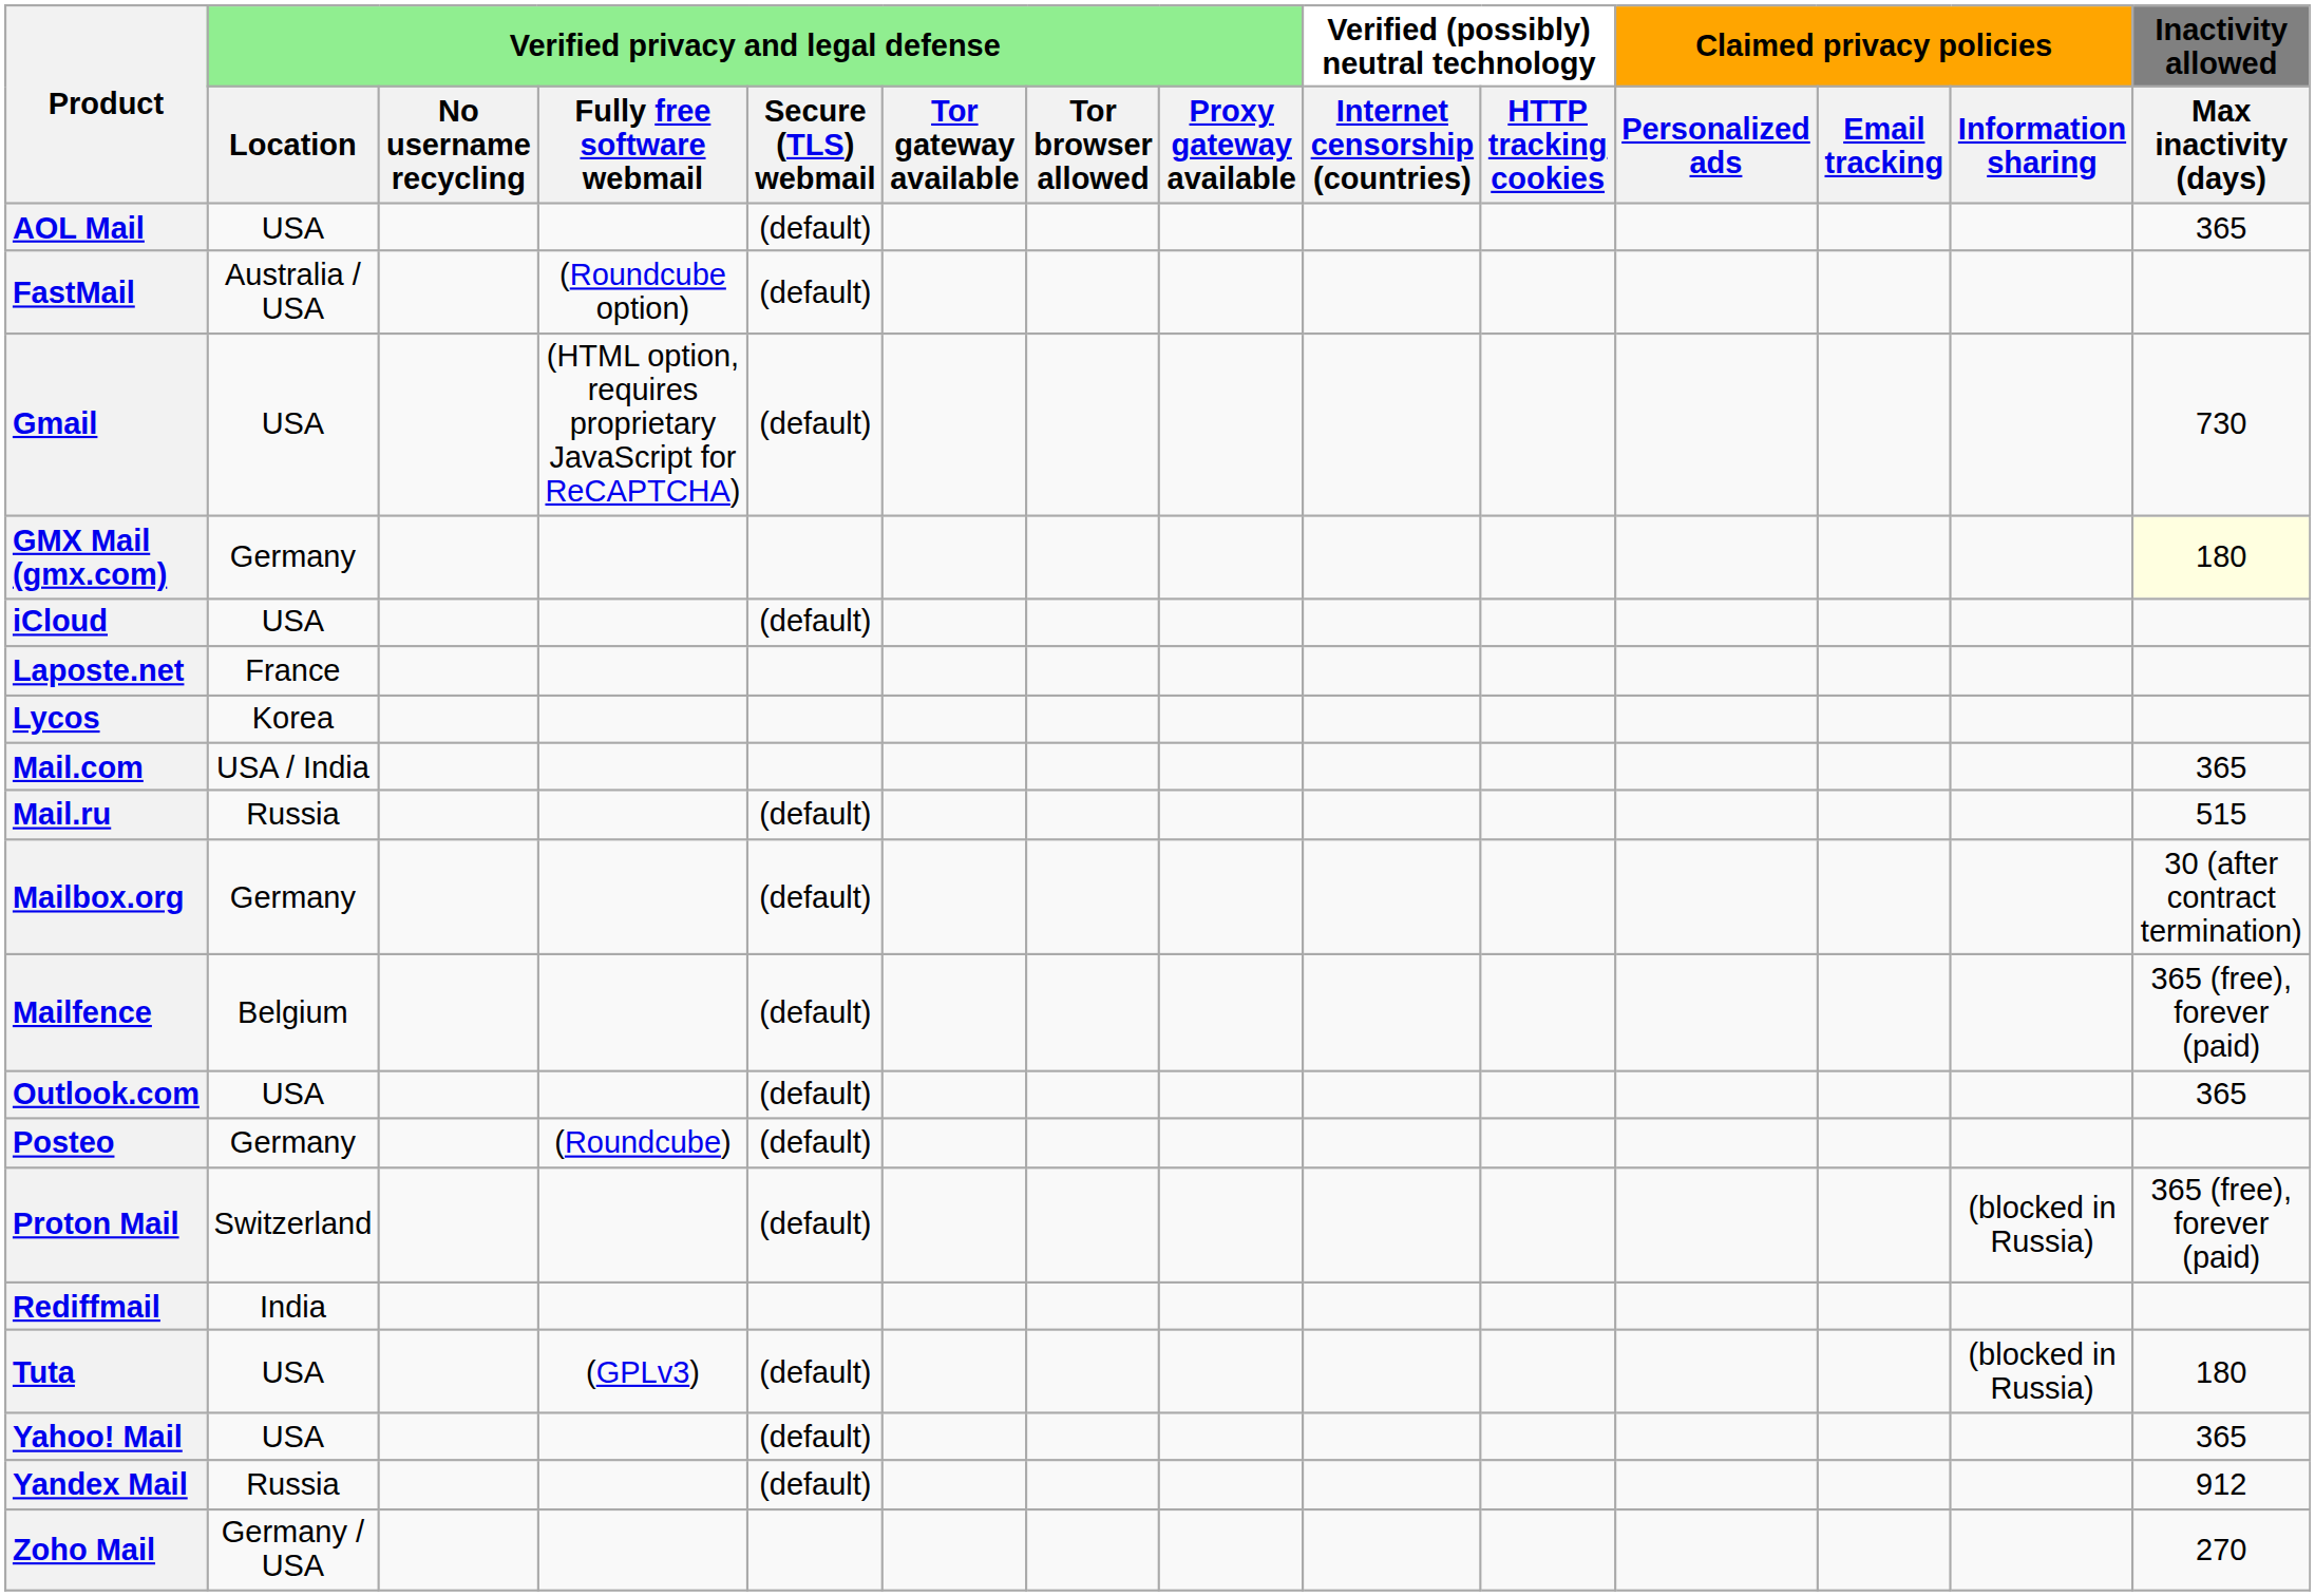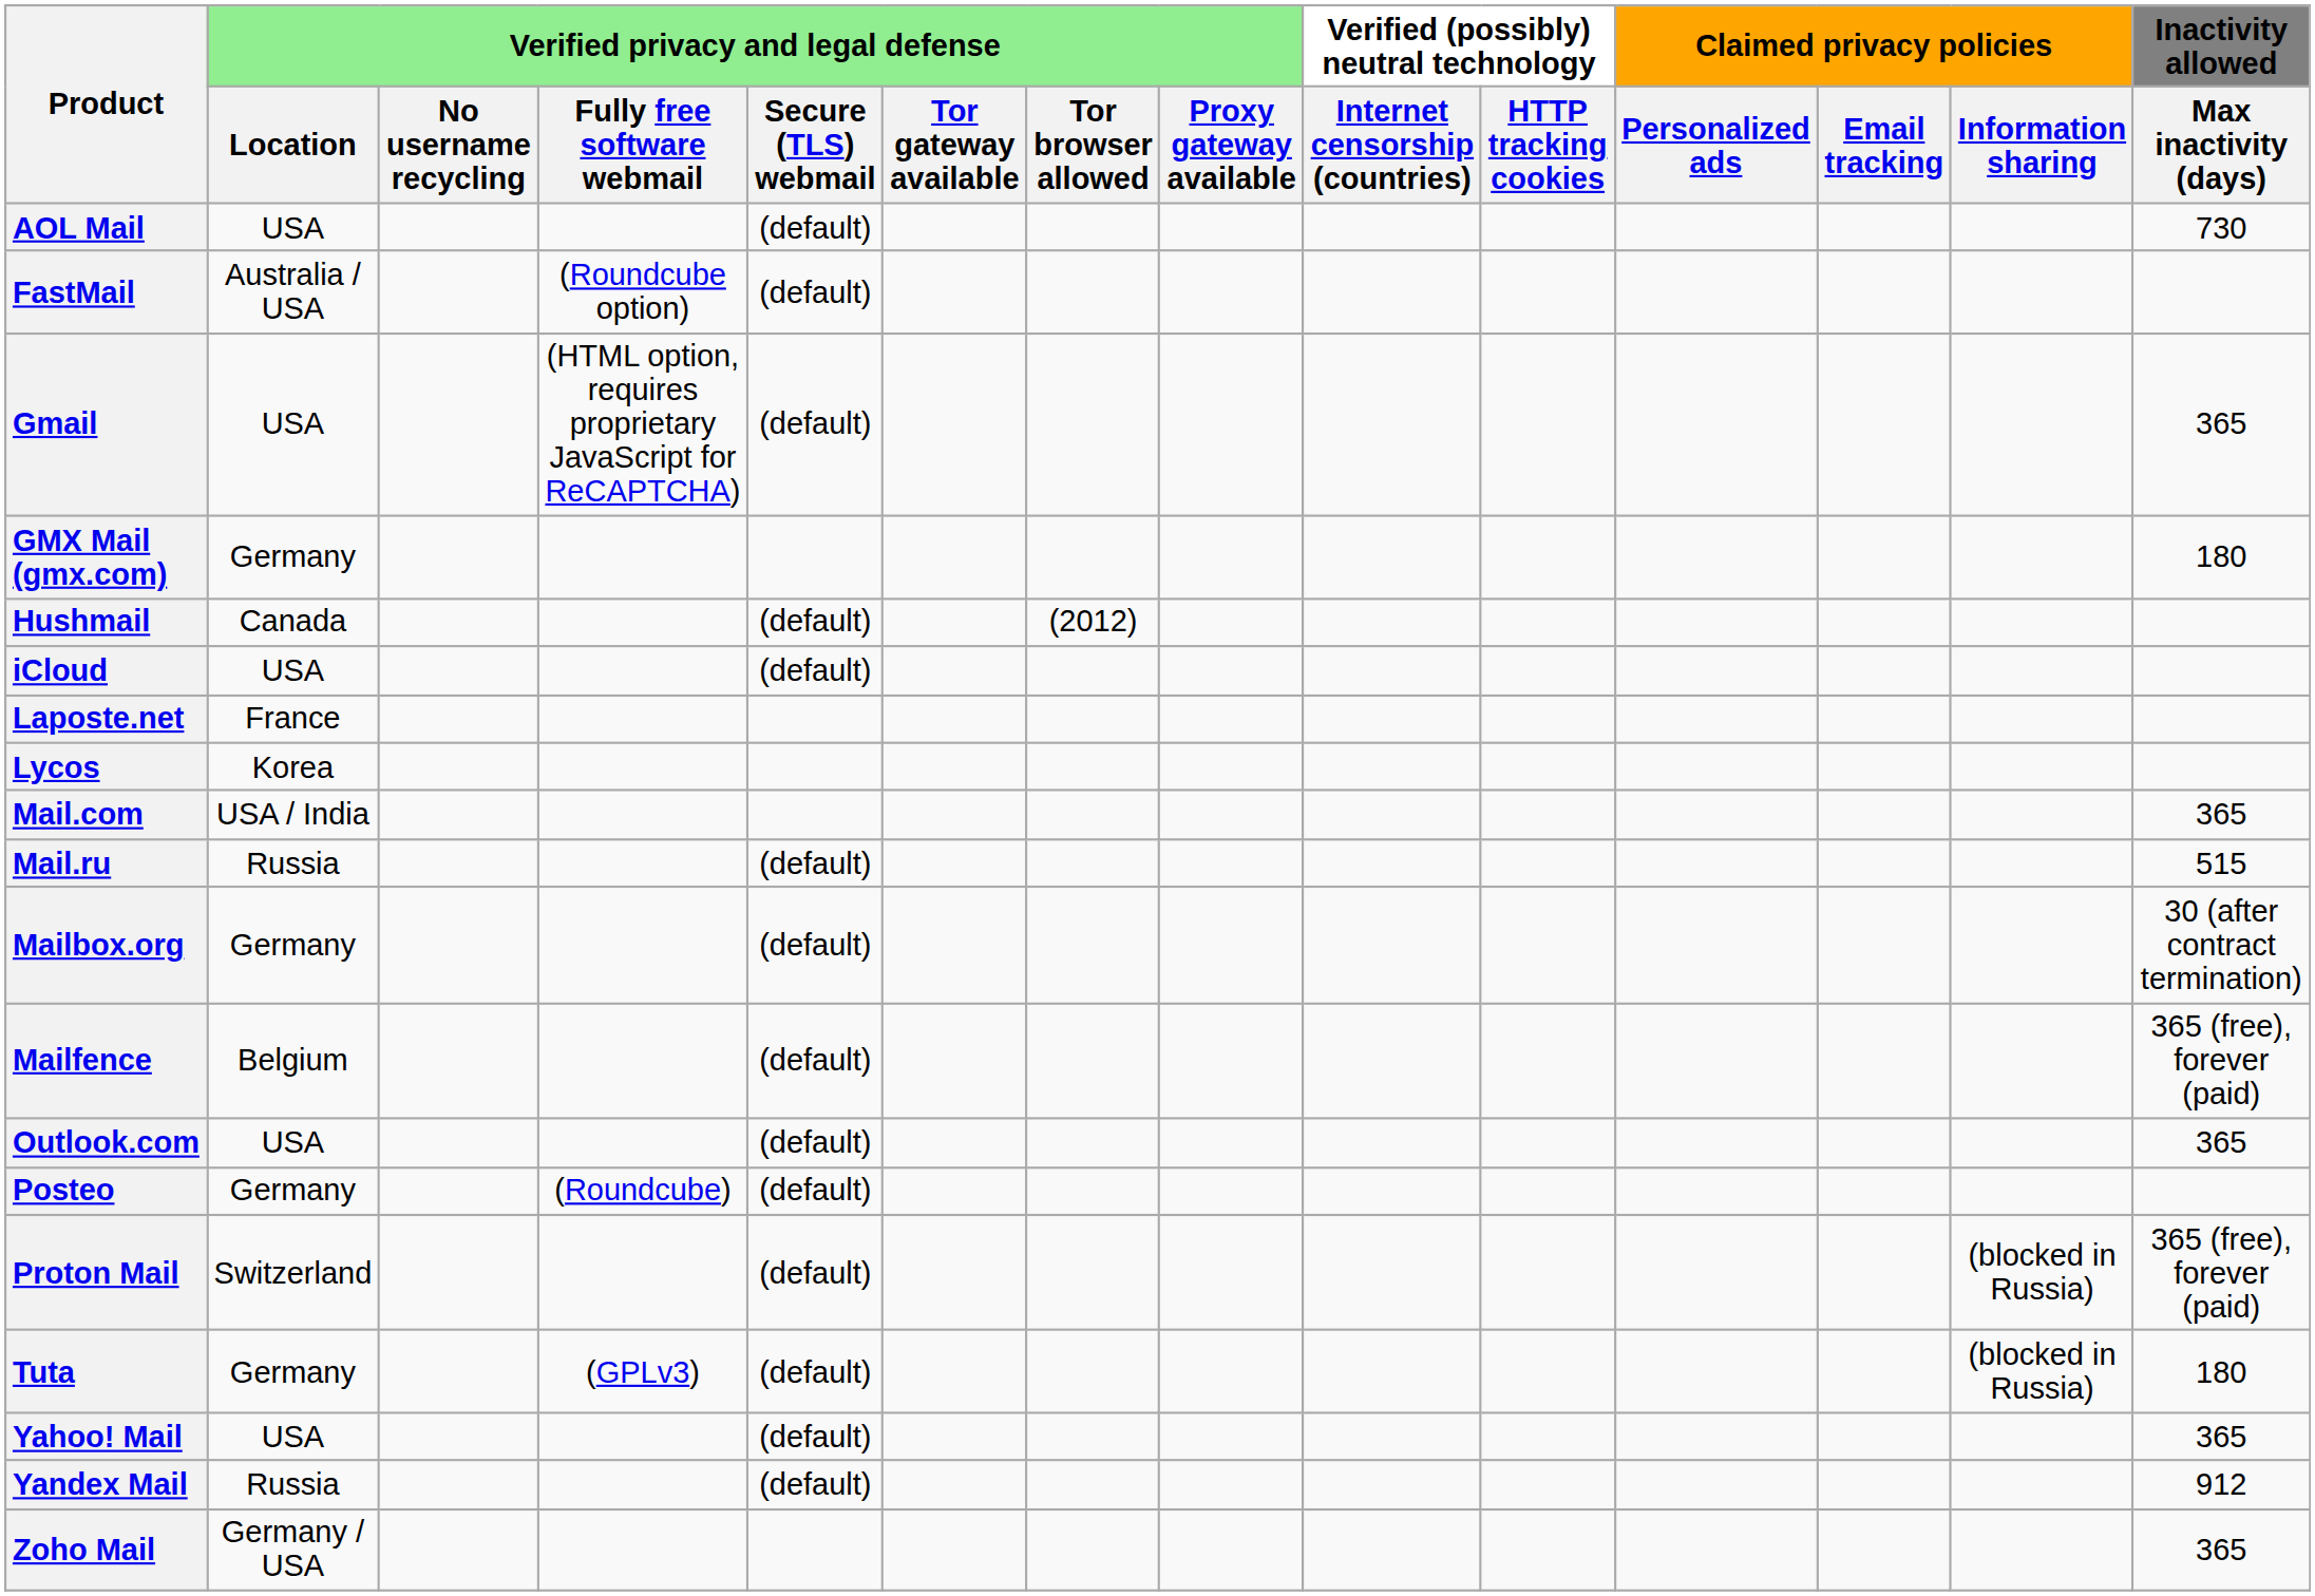AOL Mail | Inactivity allowed / Max inactivity (days): 365 -> 730
Gmail | Inactivity allowed / Max inactivity (days): 730 -> 365
GMX Mail (gmx.com) | Inactivity allowed / Max inactivity (days): lightyellow background -> no background
+ row: Hushmail | Canada | (default) | (2012)
- row: Rediffmail | India
Tuta | Verified privacy and legal defense / Location: USA -> Germany
Zoho Mail | Inactivity allowed / Max inactivity (days): 270 -> 365
